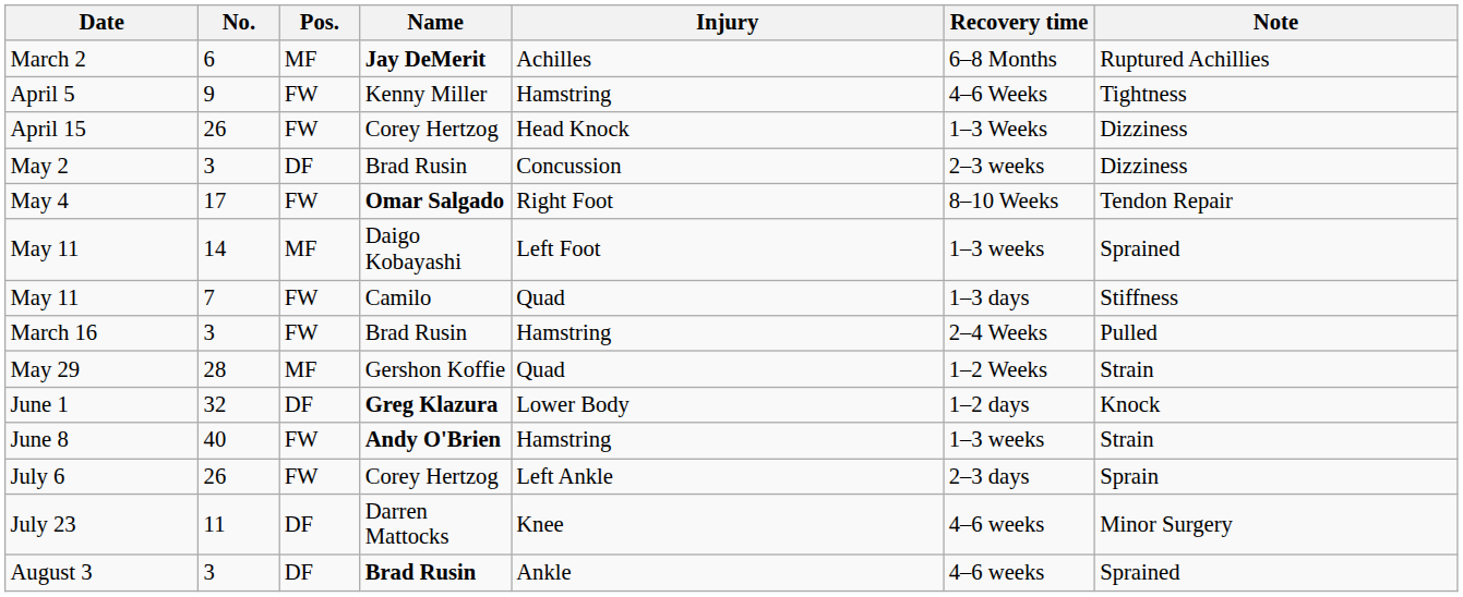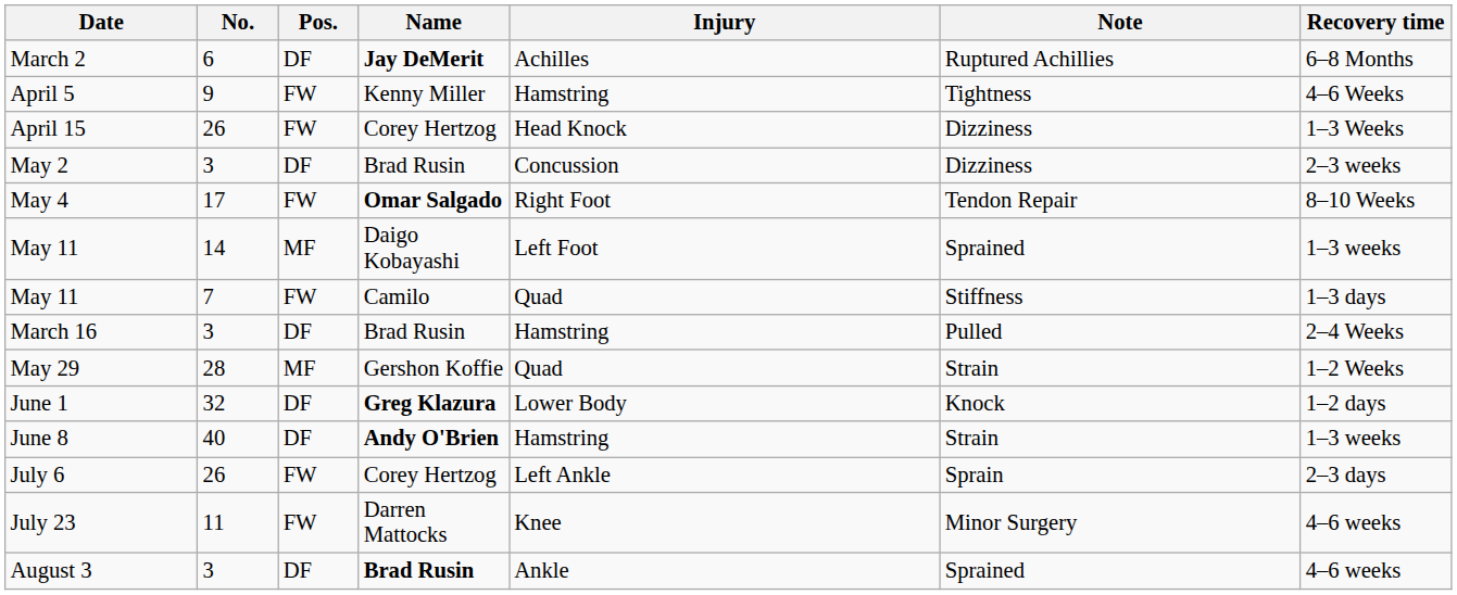columns swapped: Note <-> Recovery time
March 2 | Pos.: MF -> DF
March 16 | Pos.: FW -> DF
June 8 | Pos.: FW -> DF
July 23 | Pos.: DF -> FW
